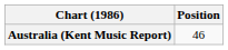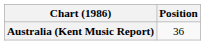Australia (Kent Music Report) | Position: 46 -> 36
